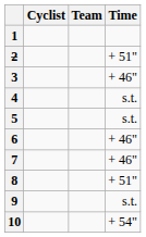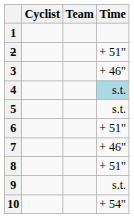4 | Time: no background -> lightblue background
6 | Time: + 46" -> + 51"
